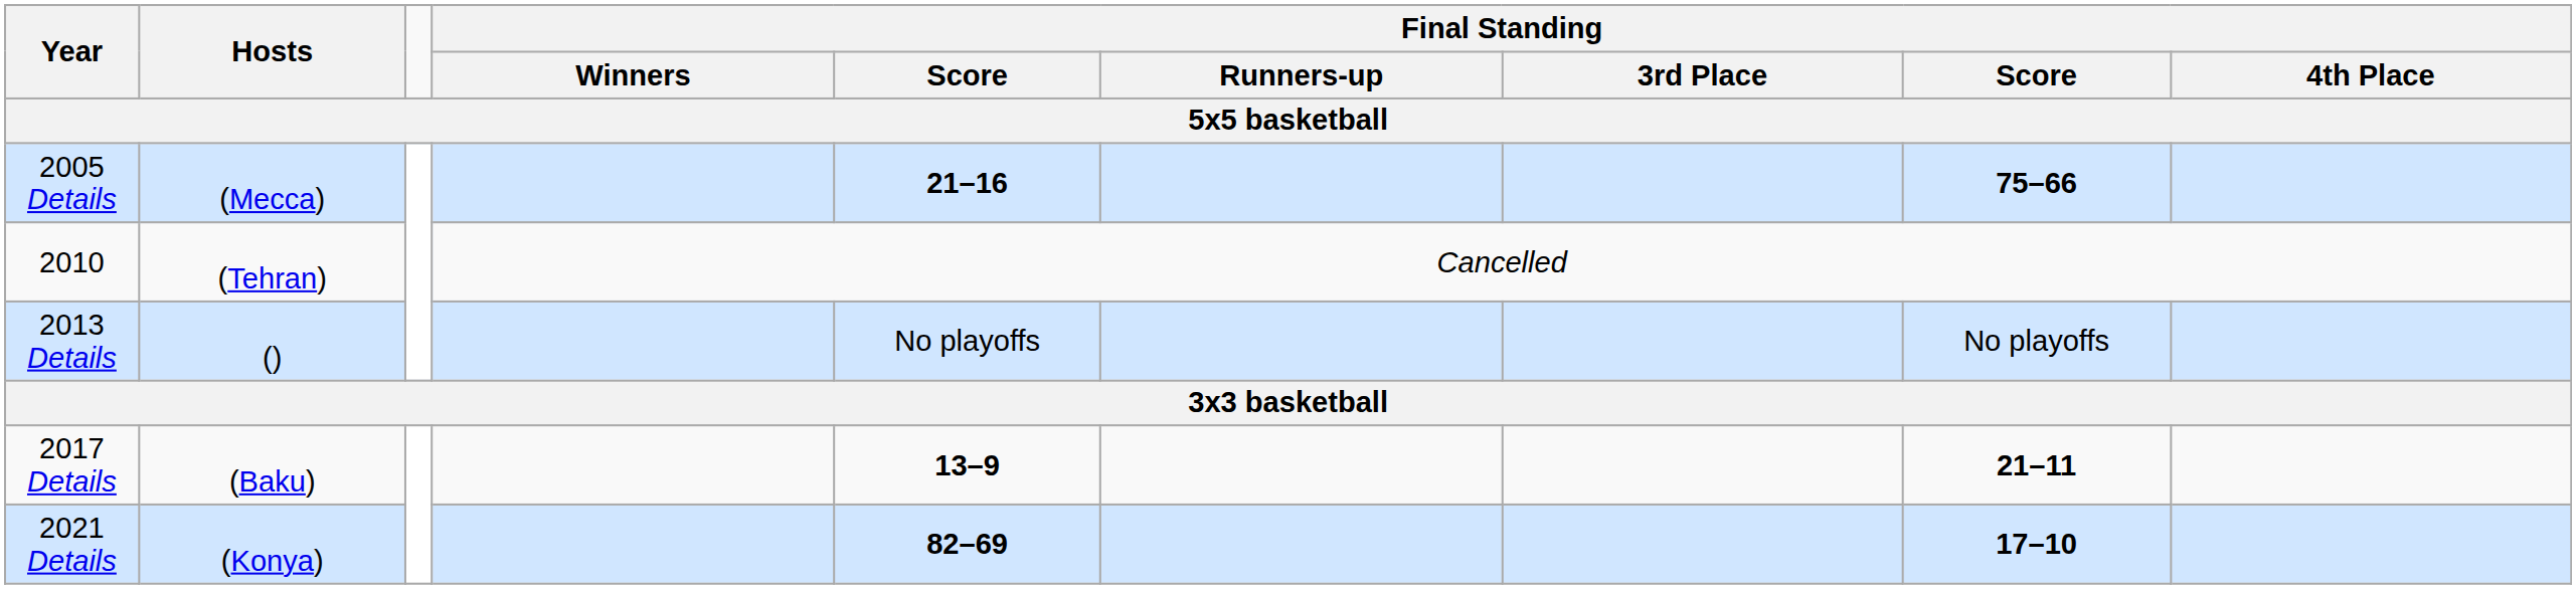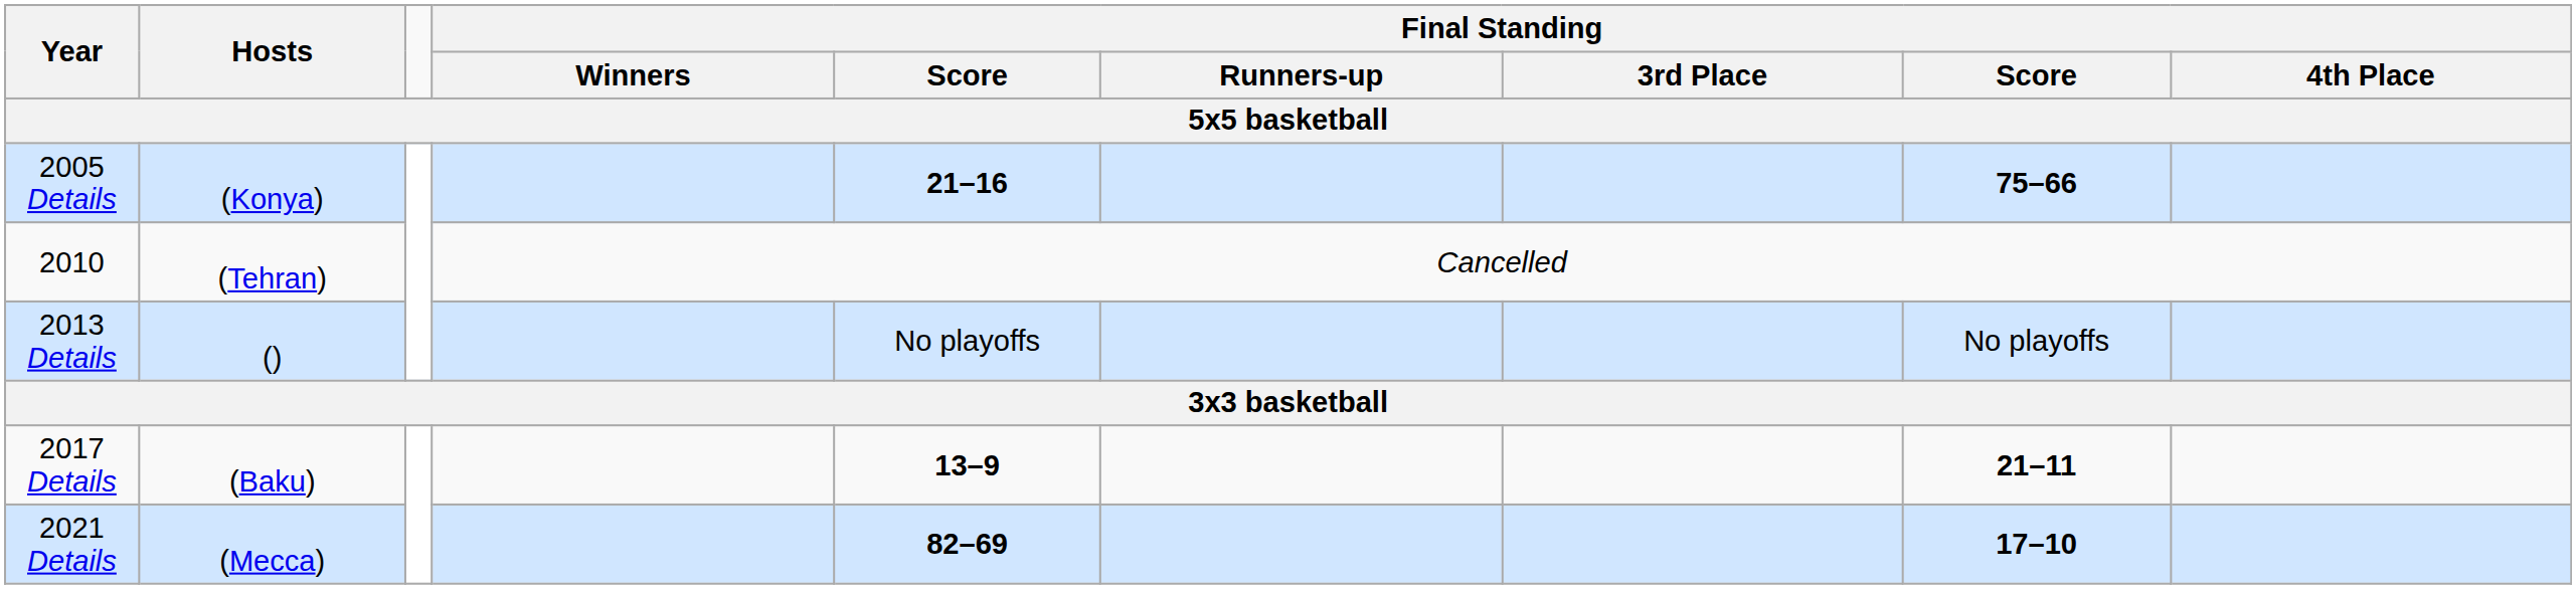2005 Details | Hosts / 5x5 basketball: (Mecca) -> (Konya)
2021 Details | Hosts / 5x5 basketball: (Konya) -> (Mecca)
